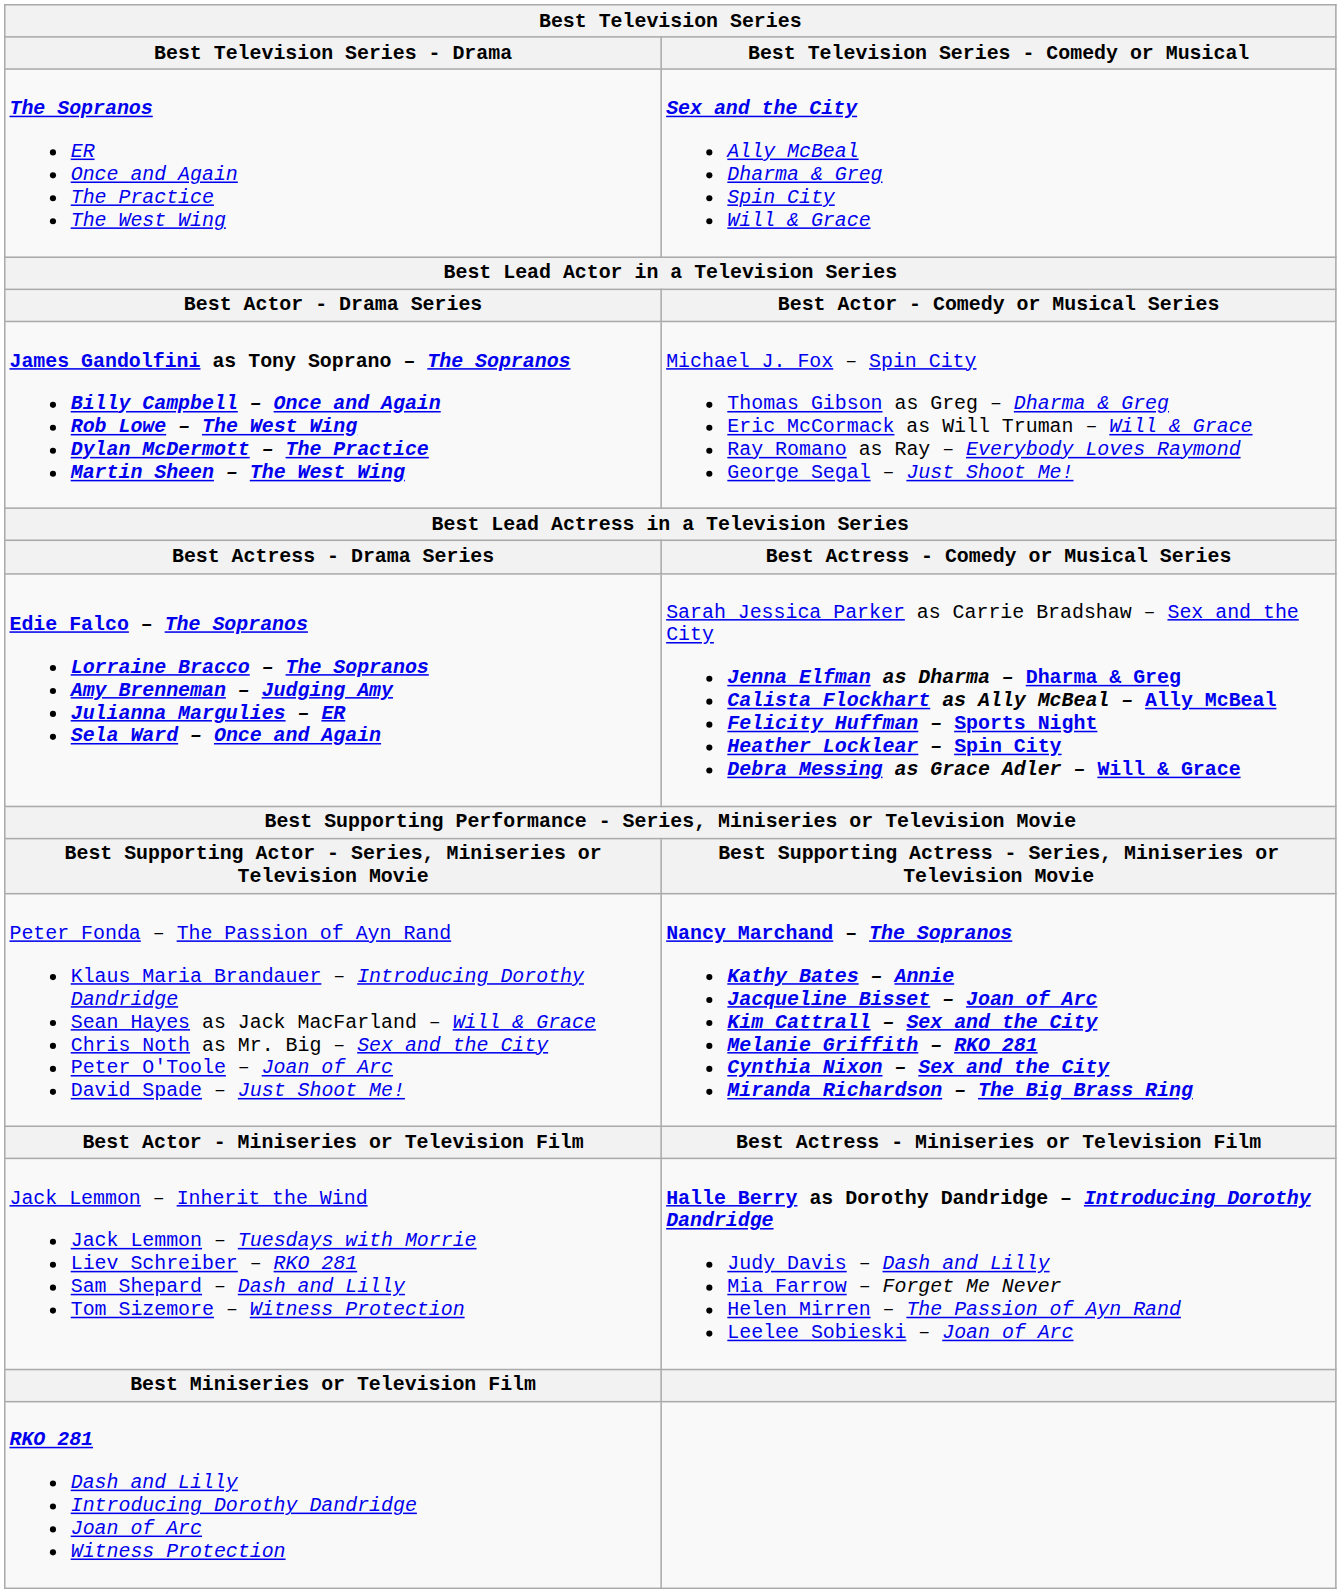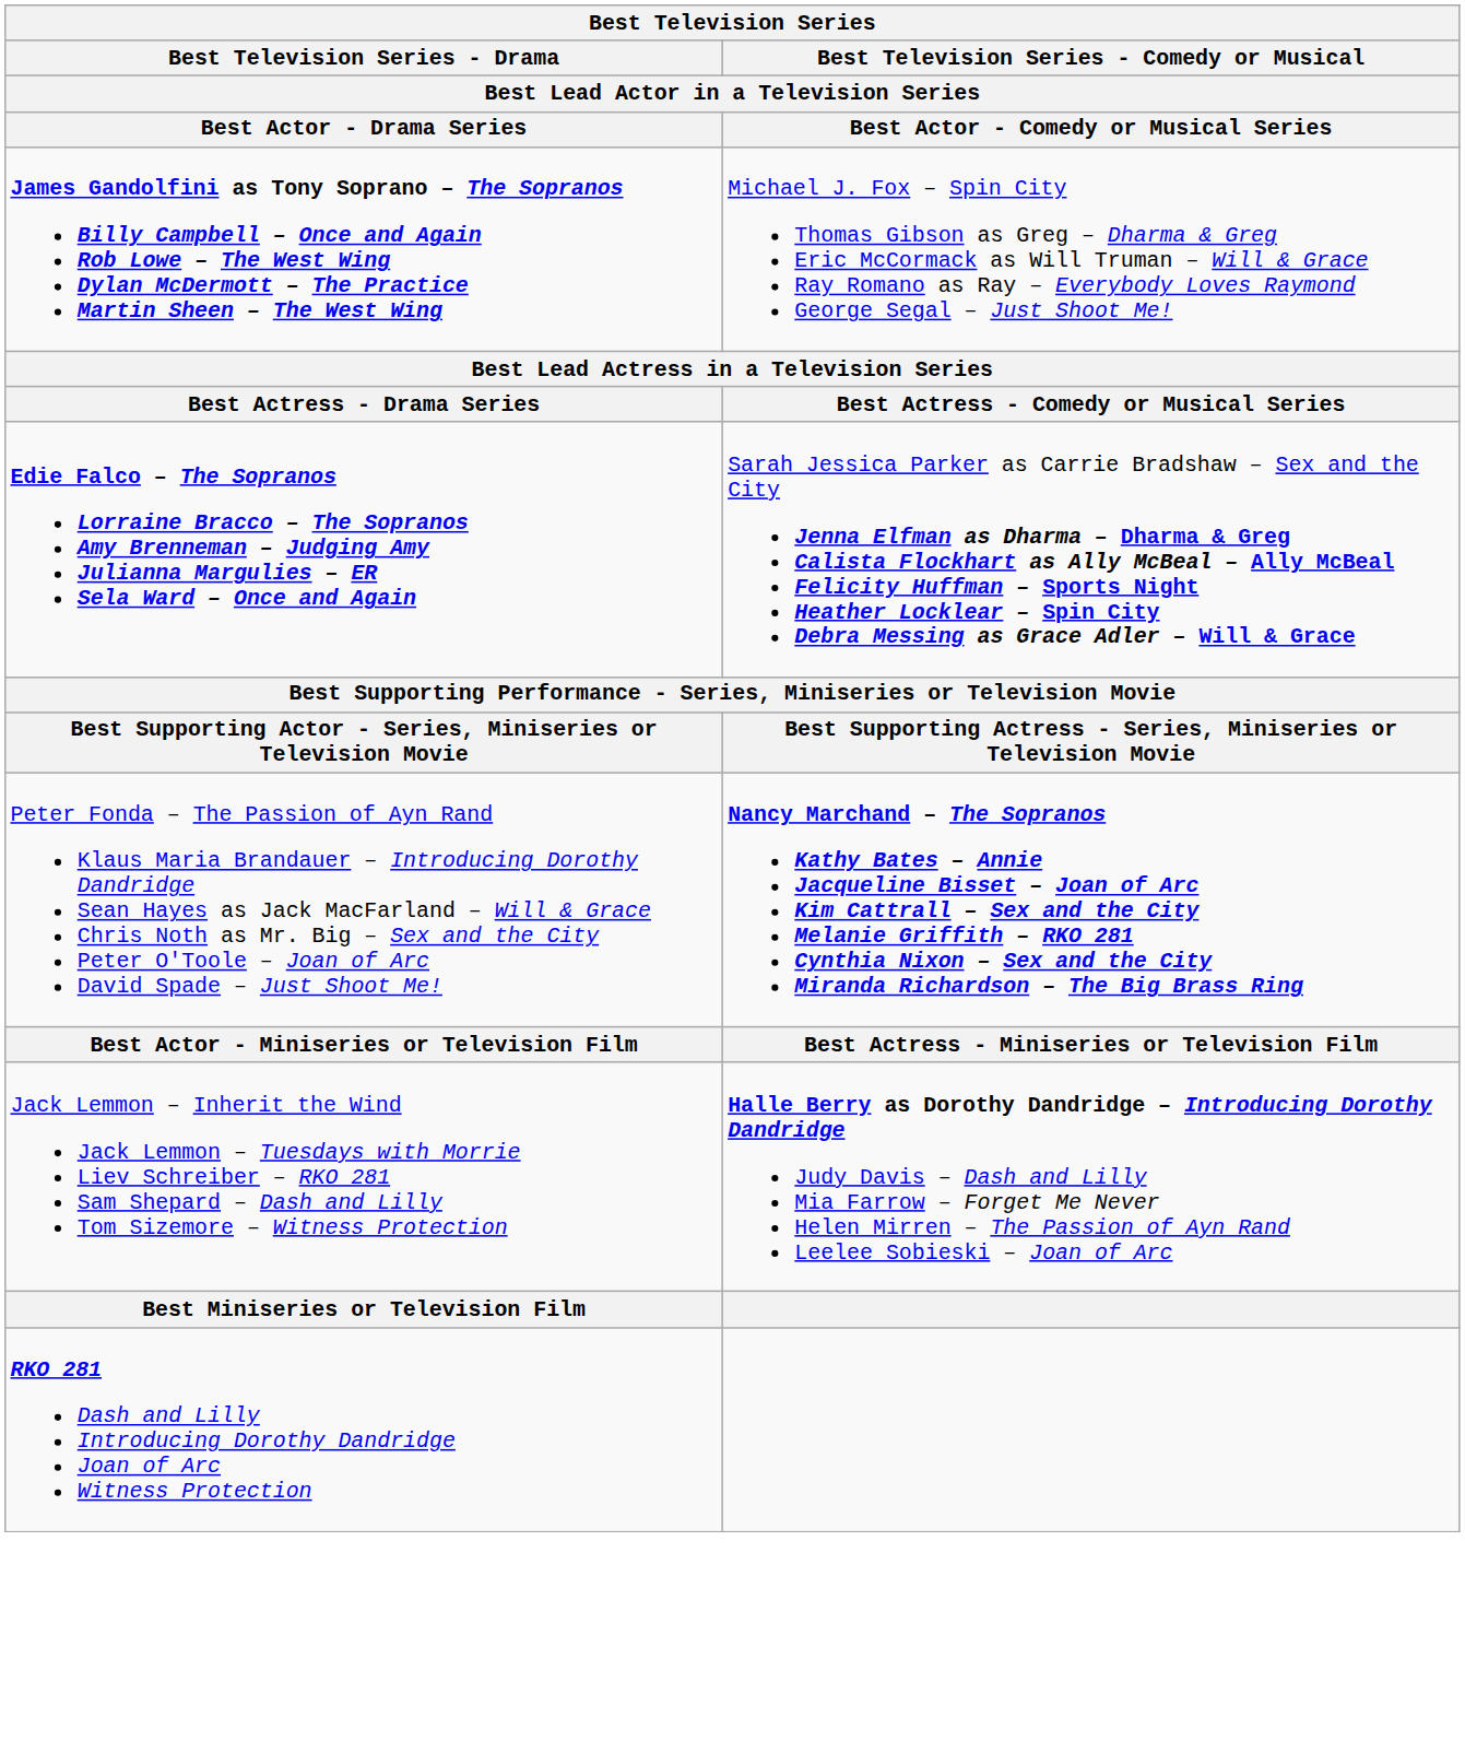- row: The Sopranos ER Once and Again The Practice The West Wing | Sex and the City Ally McBeal Dharma & Greg Spin City Will & Grace
